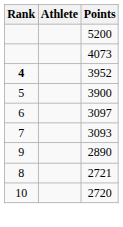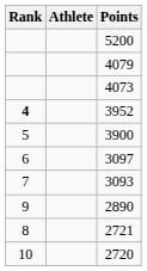+ row: 4079
